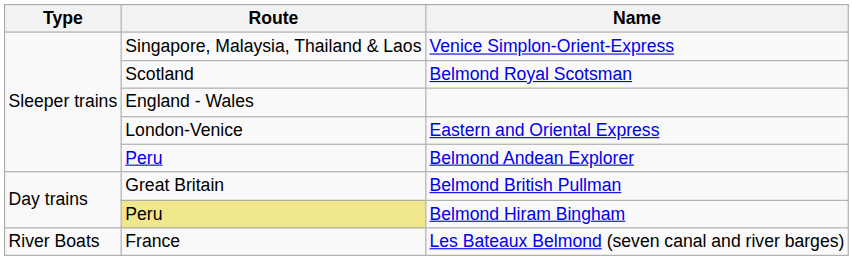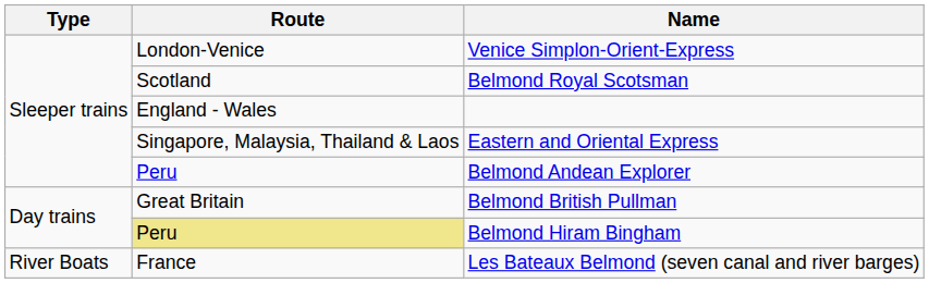Venice Simplon-Orient-Express | Route: Singapore, Malaysia, Thailand & Laos -> London-Venice
Eastern and Oriental Express | Route: London-Venice -> Singapore, Malaysia, Thailand & Laos
